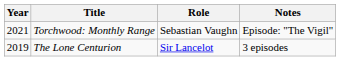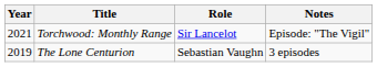Torchwood: Monthly Range | Role: Sebastian Vaughn -> Sir Lancelot
The Lone Centurion | Role: Sir Lancelot -> Sebastian Vaughn
